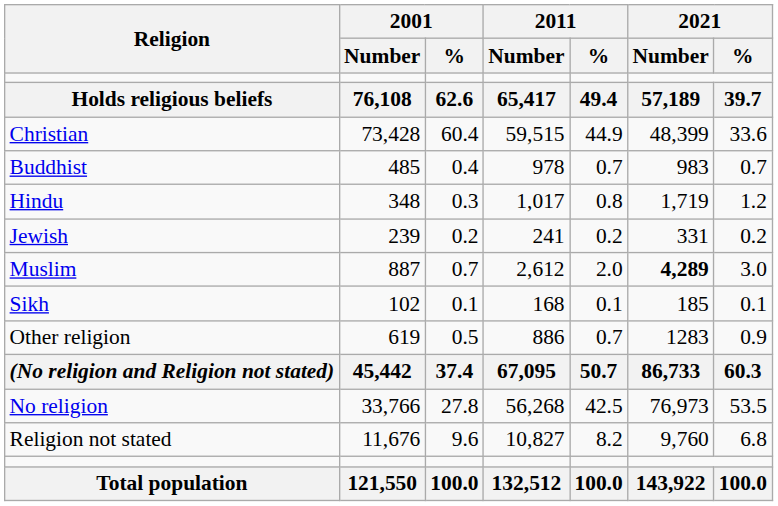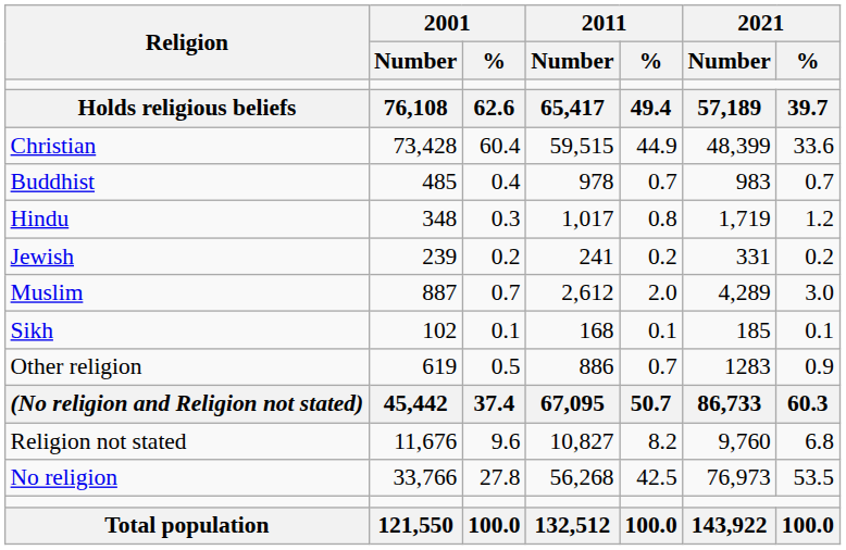Muslim | 2021 / Number: bold -> normal
rows swapped: No religion <-> Religion not stated
